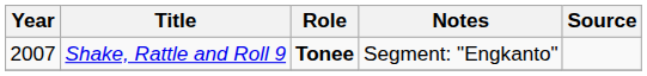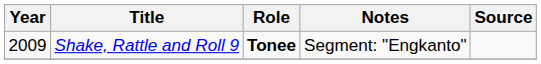Shake, Rattle and Roll 9 | Year: 2007 -> 2009
